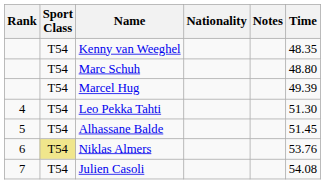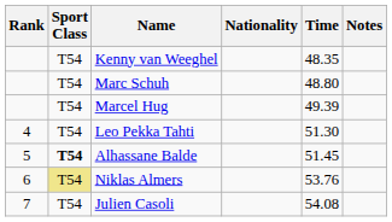columns swapped: Time <-> Notes
Alhassane Balde | Sport Class: normal -> bold
